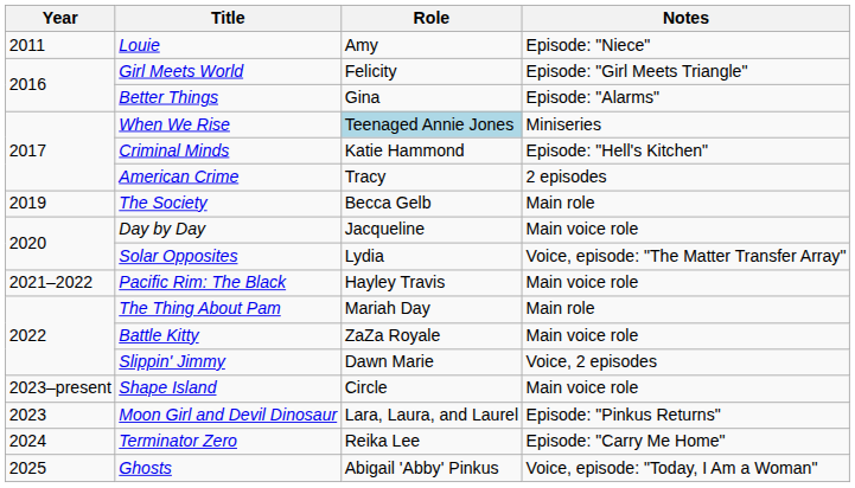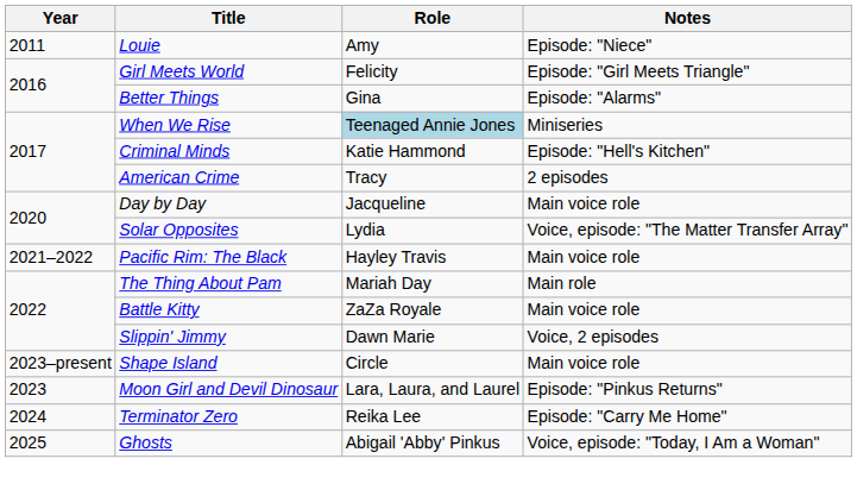- row: 2019 | The Society | Becca Gelb | Main role
